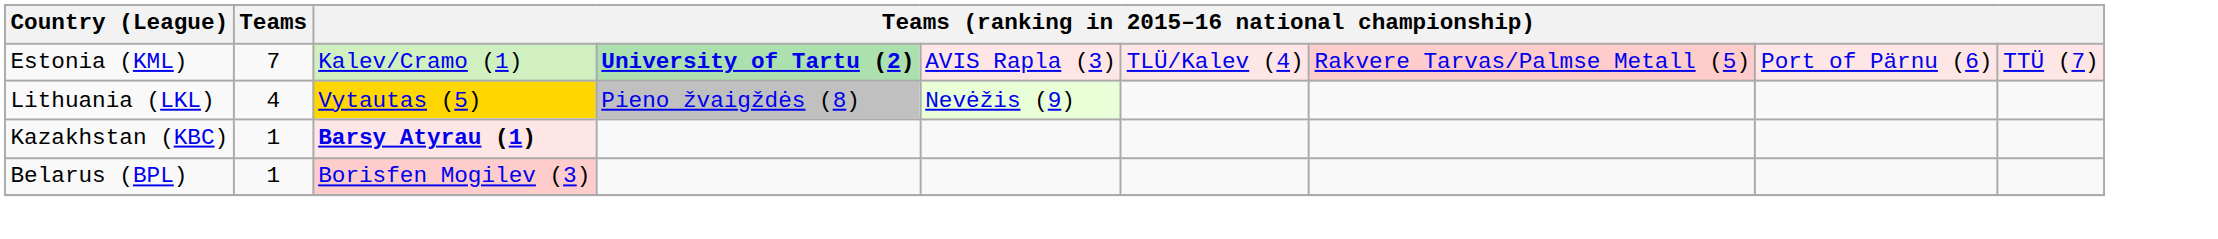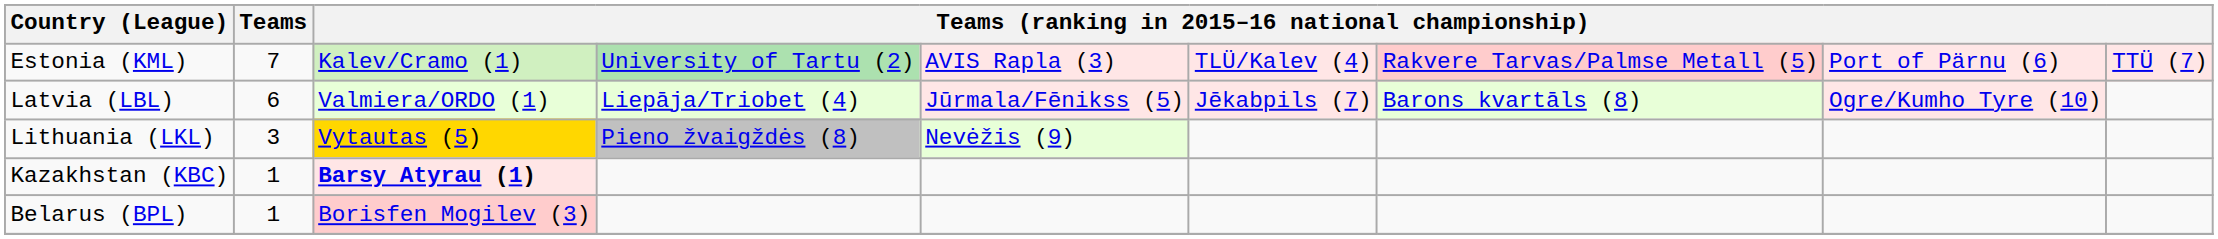Estonia (KML) | column 4: bold -> normal
+ row: Latvia (LBL) | 6 | Valmiera/ORDO (1) | Liepāja/Triobet (4) | Jūrmala/Fēnikss (5) | Jēkabpils (7) | Barons kvartāls (8) | Ogre/Kumho Tyre (10)
Lithuania (LKL) | Teams: 4 -> 3
